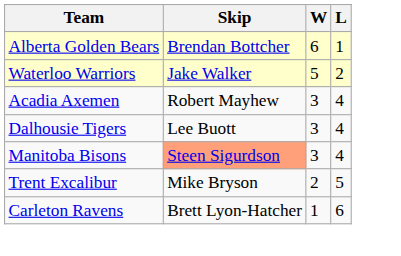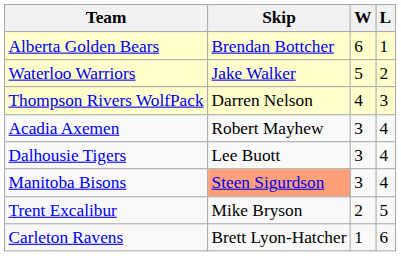+ row: Thompson Rivers WolfPack | Darren Nelson | 4 | 3
